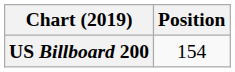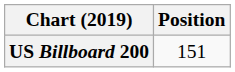US Billboard 200 | Position: 154 -> 151
